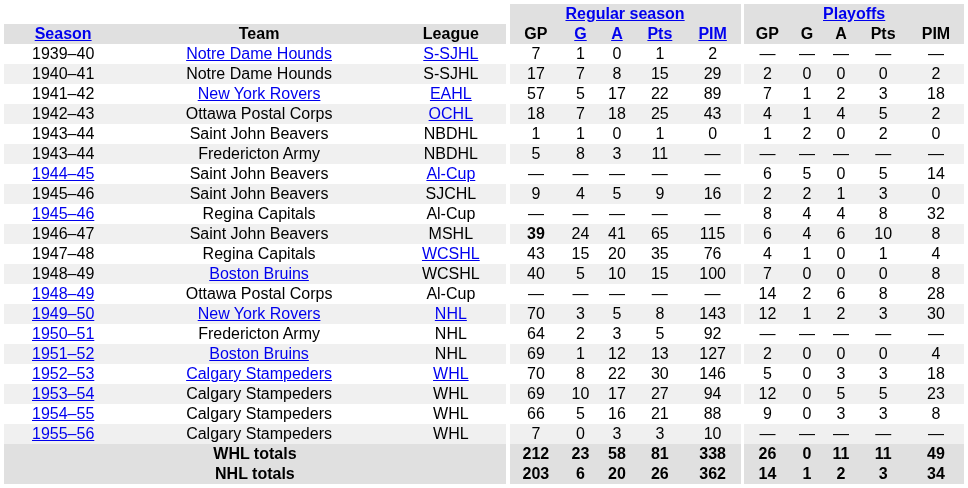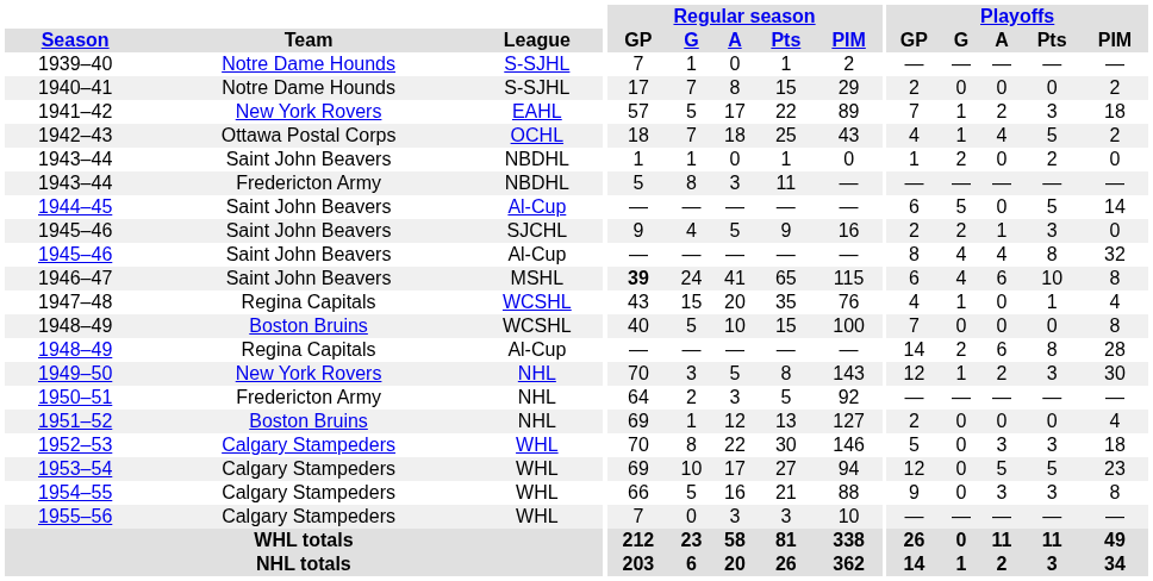1945–46 / Al-Cup | Team: Regina Capitals -> Saint John Beavers
1948–49 / Al-Cup | Team: Ottawa Postal Corps -> Regina Capitals
